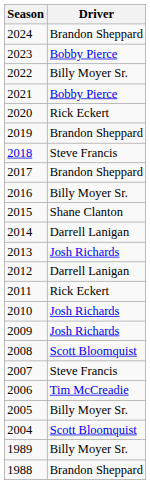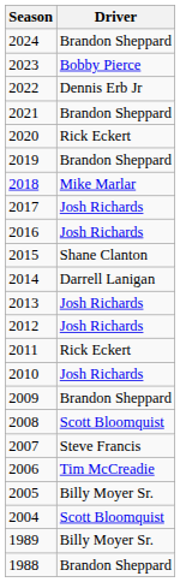2022 | Driver: Billy Moyer Sr. -> Dennis Erb Jr
2021 | Driver: Bobby Pierce -> Brandon Sheppard
2018 | Driver: Steve Francis -> Mike Marlar
2017 | Driver: Brandon Sheppard -> Josh Richards
2016 | Driver: Billy Moyer Sr. -> Josh Richards
2012 | Driver: Darrell Lanigan -> Josh Richards
2009 | Driver: Josh Richards -> Brandon Sheppard
